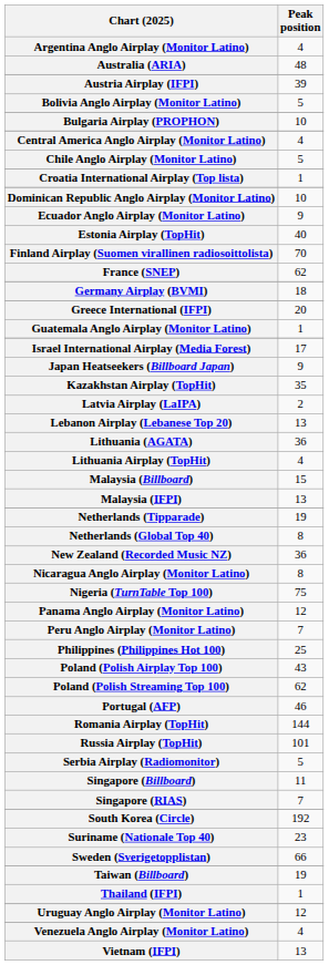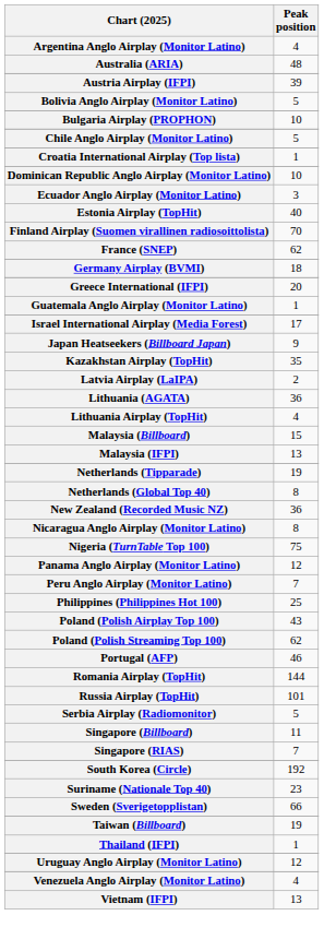- row: Central America Anglo Airplay (Monitor Latino) | 4
Ecuador Anglo Airplay (Monitor Latino) | Peak position: 9 -> 3
- row: Lebanon Airplay (Lebanese Top 20) | 13
